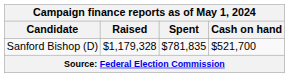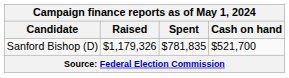Sanford Bishop (D) | Raised: $1,179,328 -> $1,179,326
